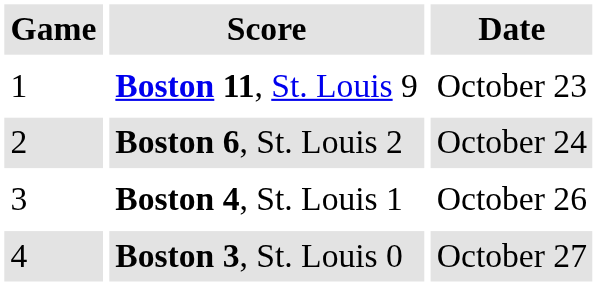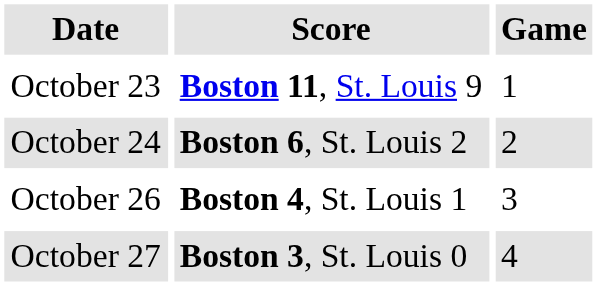columns swapped: Game <-> Date
